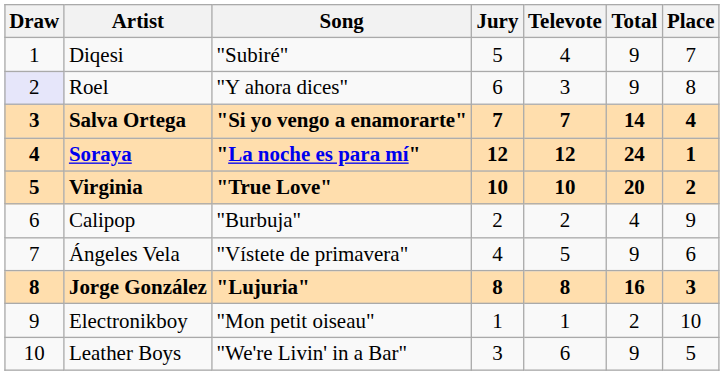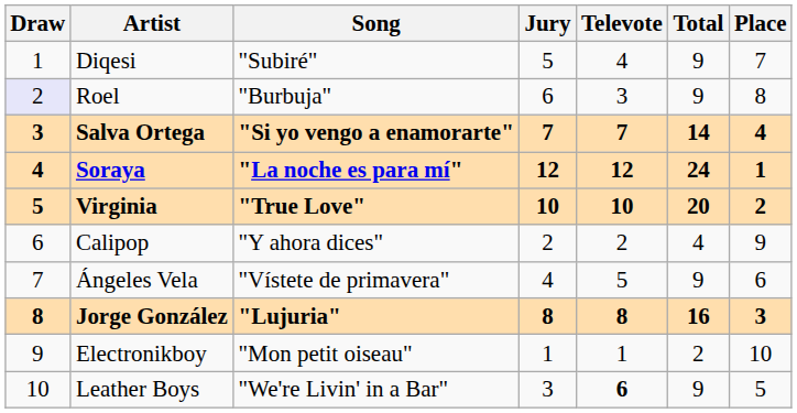Roel | Song: "Y ahora dices" -> "Burbuja"
Calipop | Song: "Burbuja" -> "Y ahora dices"
Leather Boys | Televote: normal -> bold
